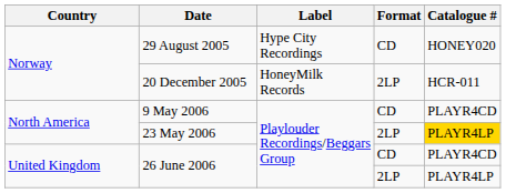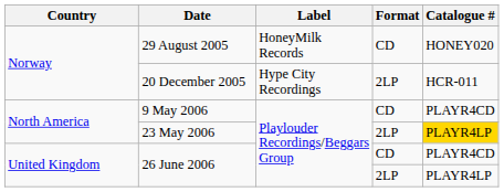29 August 2005 | Label: Hype City Recordings -> HoneyMilk Records
20 December 2005 | Label: HoneyMilk Records -> Hype City Recordings
